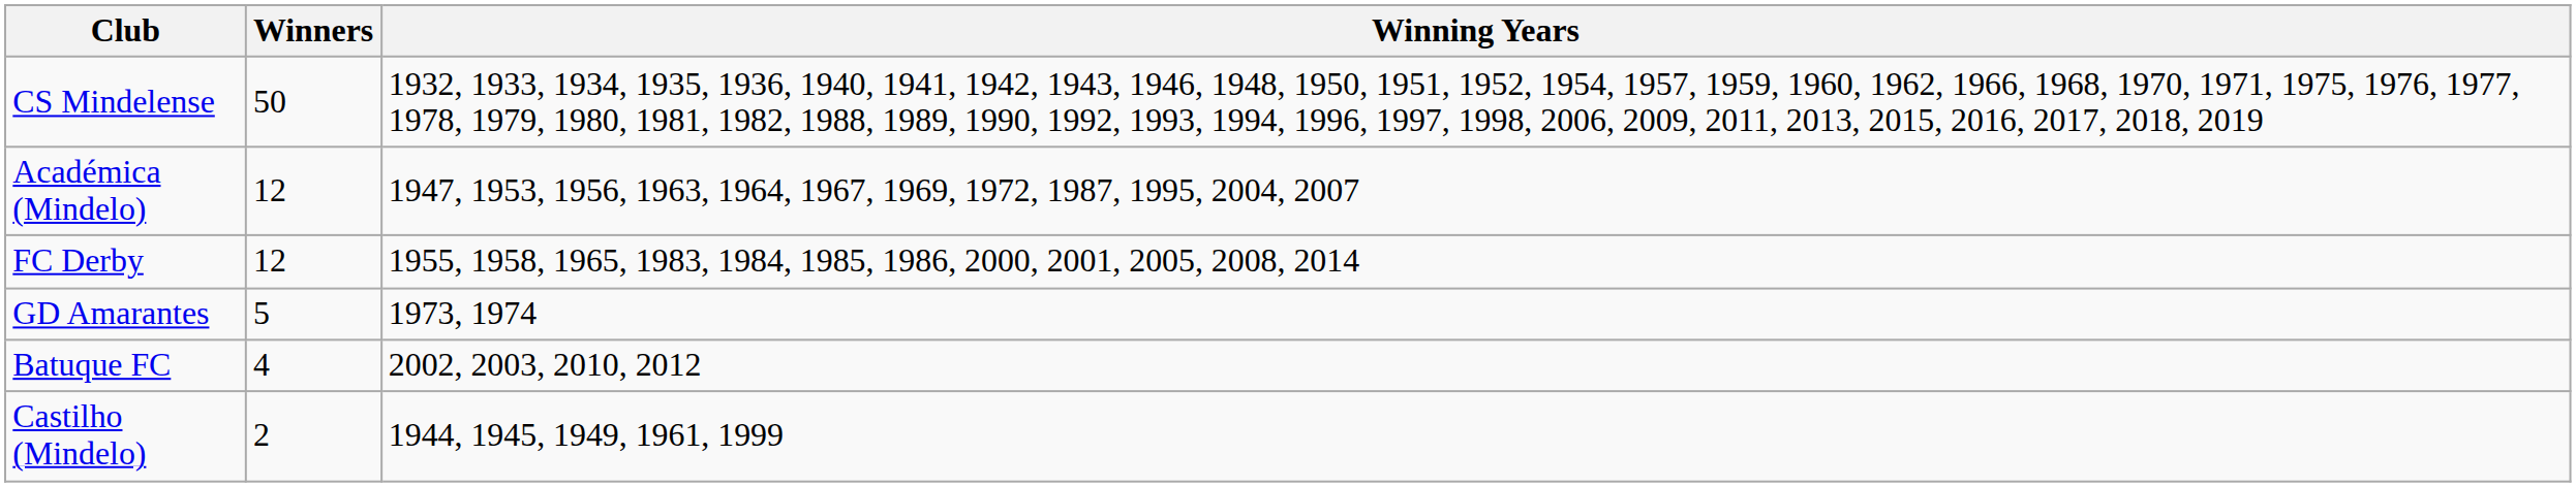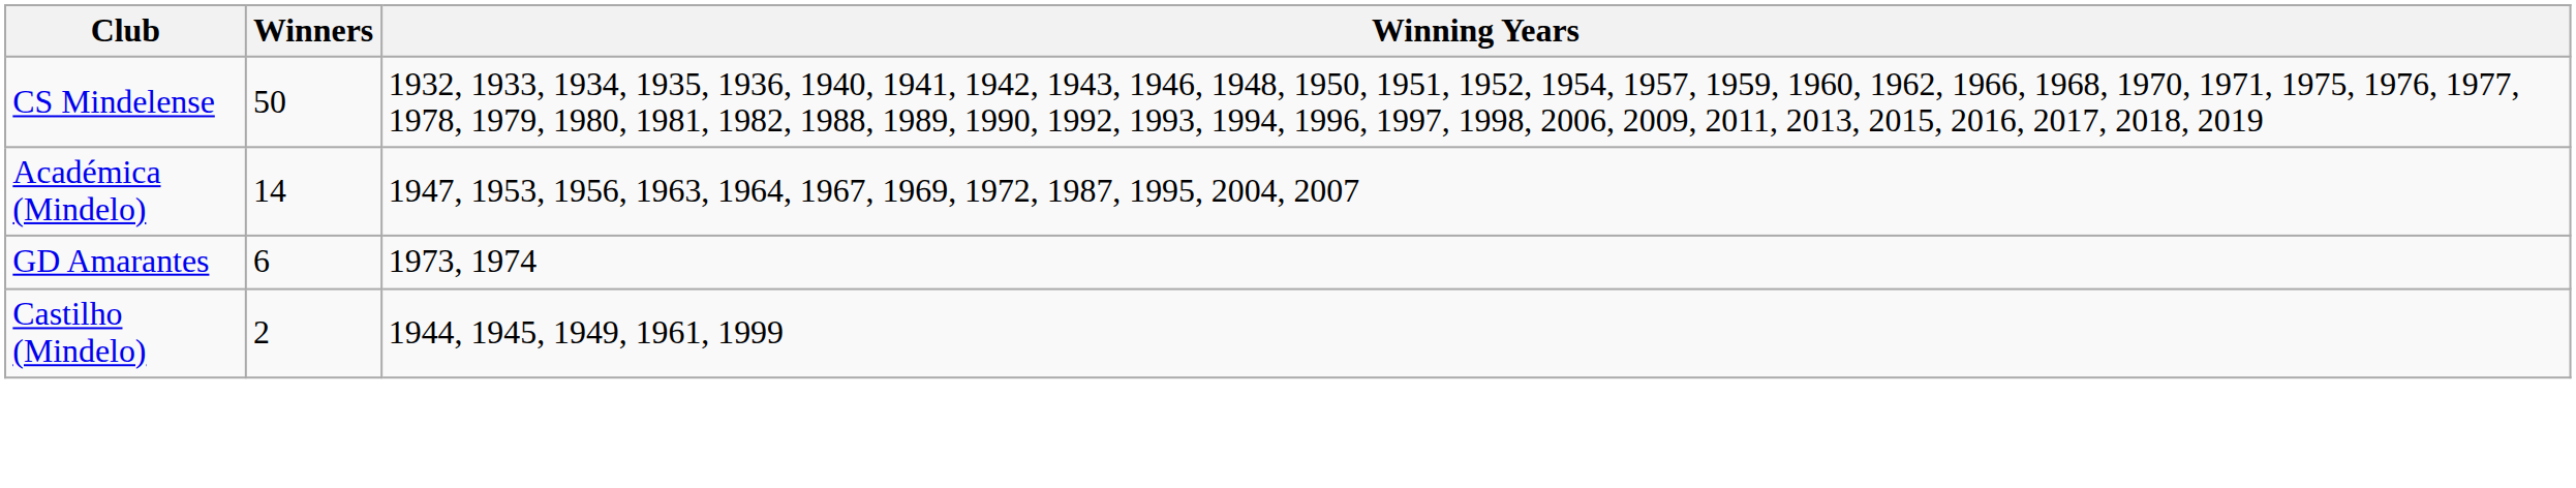Académica (Mindelo) | Winners: 12 -> 14
- row: FC Derby | 12 | 1955, 1958, 1965, 1983, 1984, 1985, 1986, 2000, 2001, 2005, 2008, 2014
GD Amarantes | Winners: 5 -> 6
- row: Batuque FC | 4 | 2002, 2003, 2010, 2012
